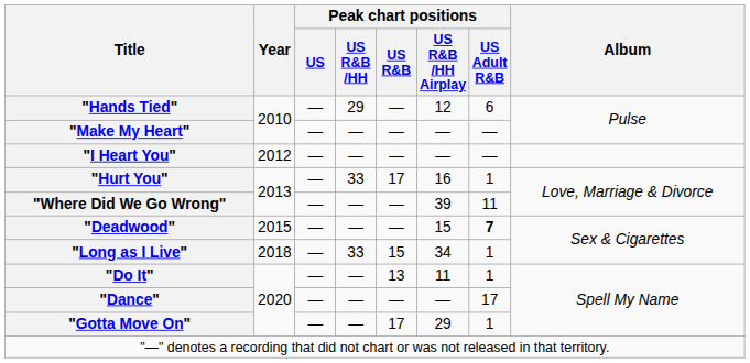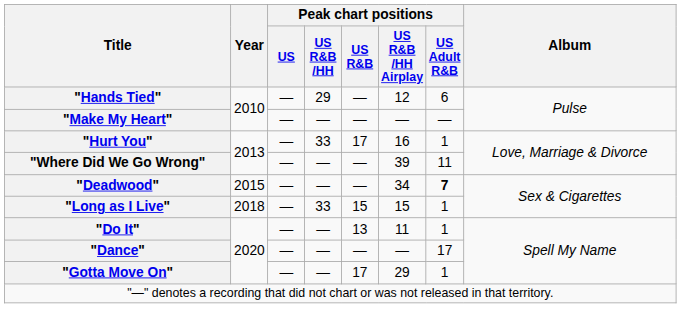- row: "I Heart You" | 2012 | — | — | — | — | —
"Deadwood" | Peak chart positions / US R&B /HH Airplay: 15 -> 34
"Long as I Live" | Peak chart positions / US R&B /HH Airplay: 34 -> 15
